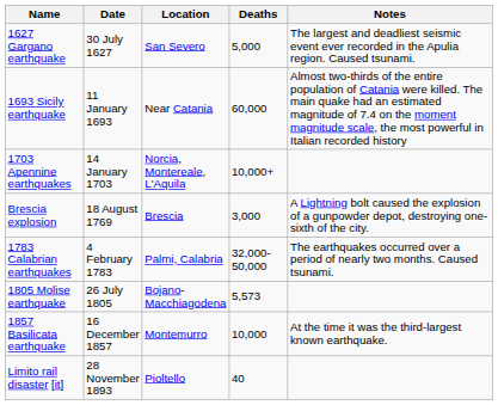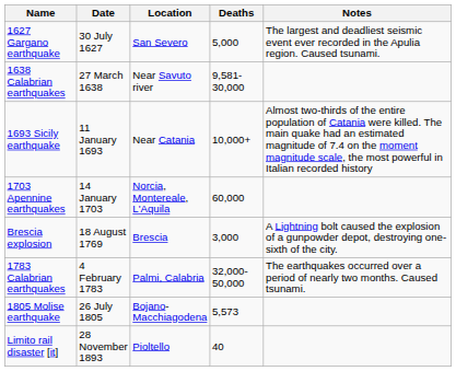+ row: 1638 Calabrian earthquakes | 27 March 1638 | Near Savuto river | 9,581-30,000
1693 Sicily earthquake | Deaths: 60,000 -> 10,000+
1703 Apennine earthquakes | Deaths: 10,000+ -> 60,000
- row: 1857 Basilicata earthquake | 16 December 1857 | Montemurro | 10,000 | At the time it was the third-largest known earthquake.
